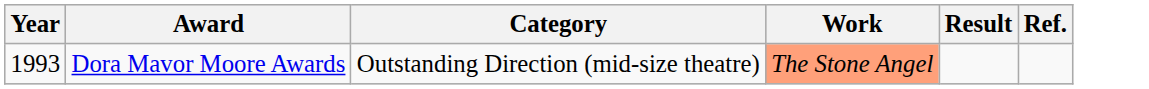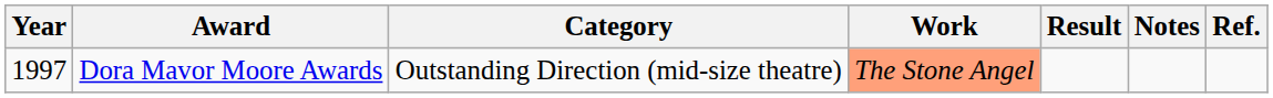+ column: Notes
Dora Mavor Moore Awards | Year: 1993 -> 1997
